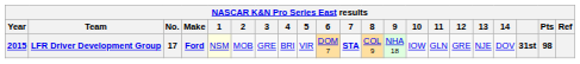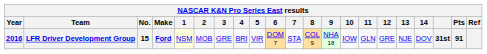LFR Driver Development Group | Year: 2015 -> 2016
LFR Driver Development Group | No.: 17 -> 15
LFR Driver Development Group | 7: bold -> normal
LFR Driver Development Group | Pts: 98 -> 91
